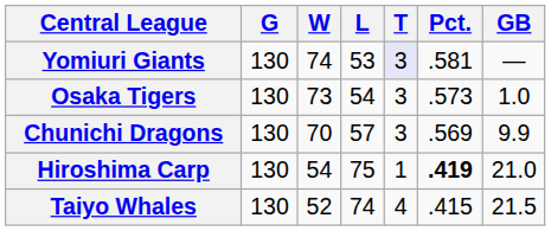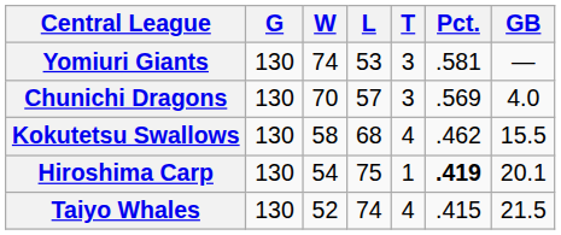Yomiuri Giants | T: lavender background -> no background
- row: Osaka Tigers | 130 | 73 | 54 | 3 | .573 | 1.0
Chunichi Dragons | GB: 9.9 -> 4.0
+ row: Kokutetsu Swallows | 130 | 58 | 68 | 4 | .462 | 15.5
Hiroshima Carp | GB: 21.0 -> 20.1
